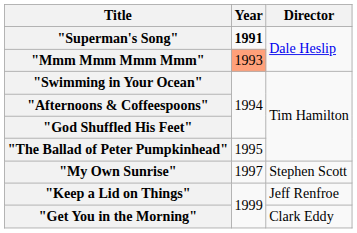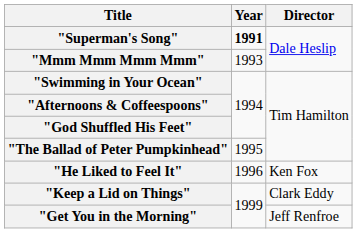"Mmm Mmm Mmm Mmm" | Year: lightsalmon background -> no background
+ row: "He Liked to Feel It" | 1996 | Ken Fox
- row: "My Own Sunrise" | 1997 | Stephen Scott
"Keep a Lid on Things" | Director: Jeff Renfroe -> Clark Eddy
"Get You in the Morning" | Director: Clark Eddy -> Jeff Renfroe
